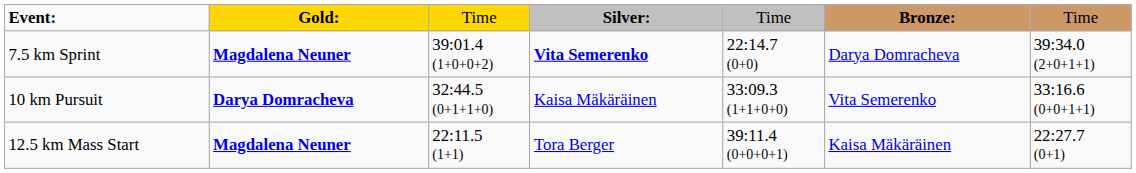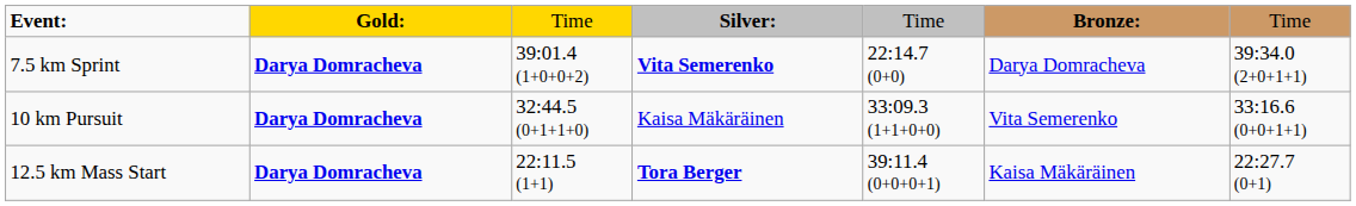7.5 km Sprint | column 2: Magdalena Neuner -> Darya Domracheva
12.5 km Mass Start | column 2: Magdalena Neuner -> Darya Domracheva
12.5 km Mass Start | column 4: normal -> bold
